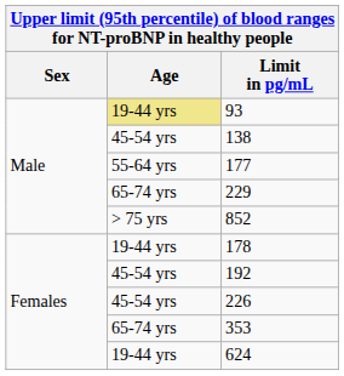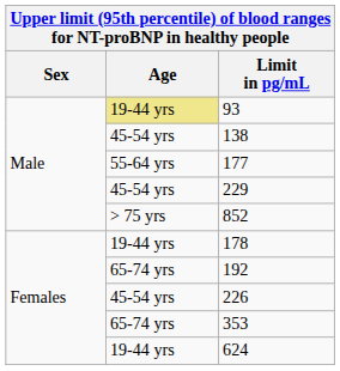229 | Age: 65-74 yrs -> 45-54 yrs
192 | Age: 45-54 yrs -> 65-74 yrs
